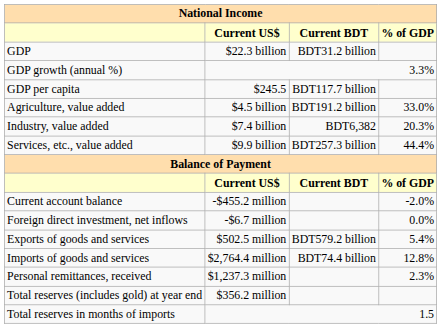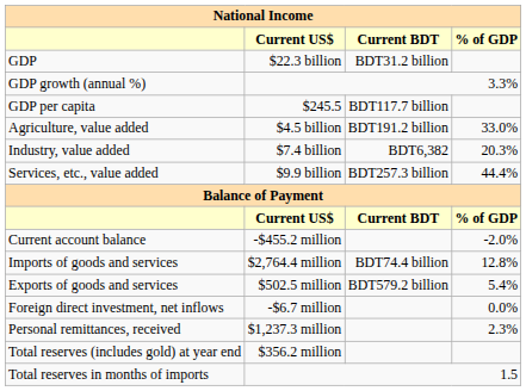rows swapped: Imports of goods and services <-> Foreign direct investment, net inflows
